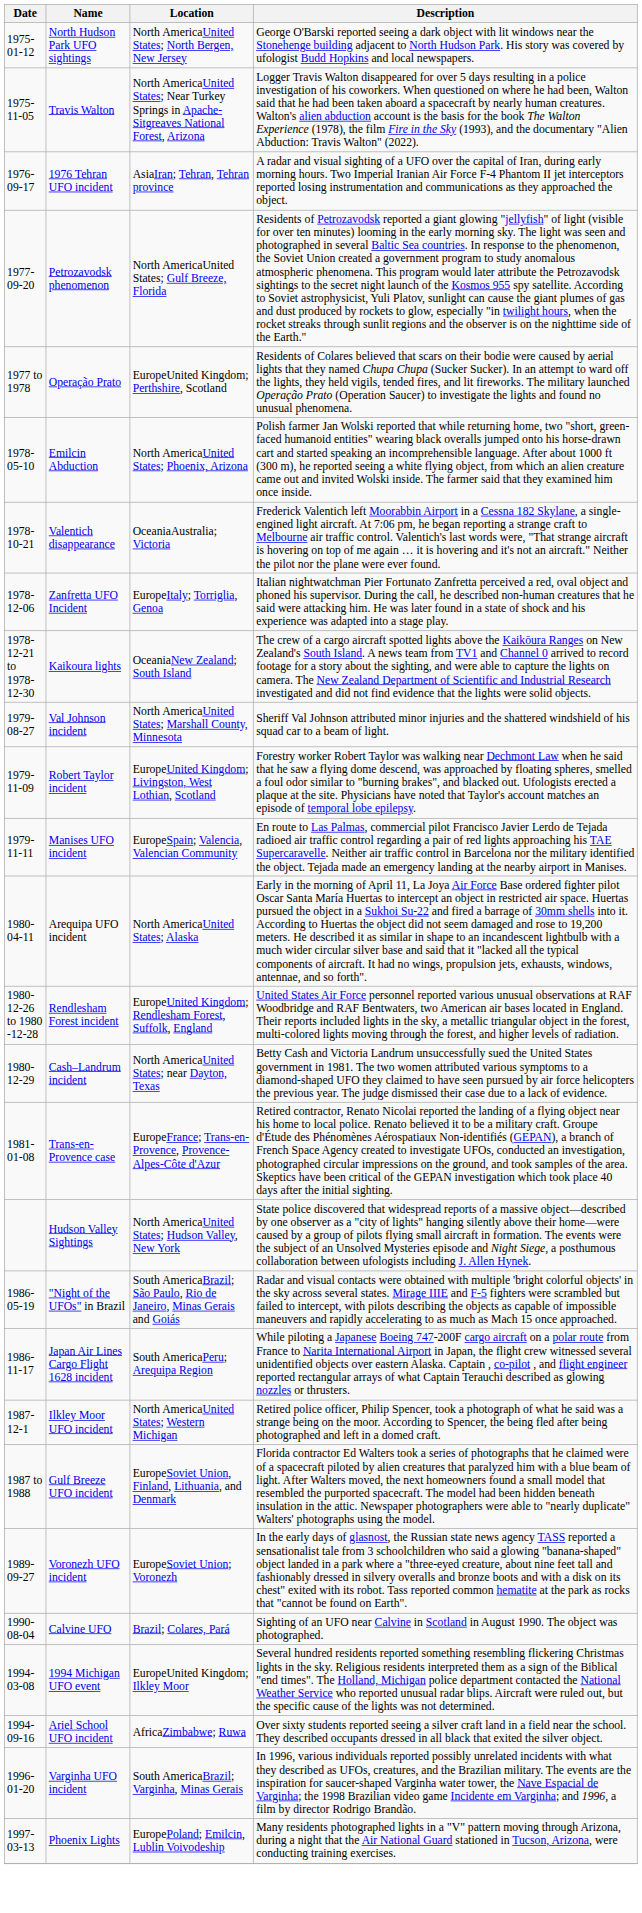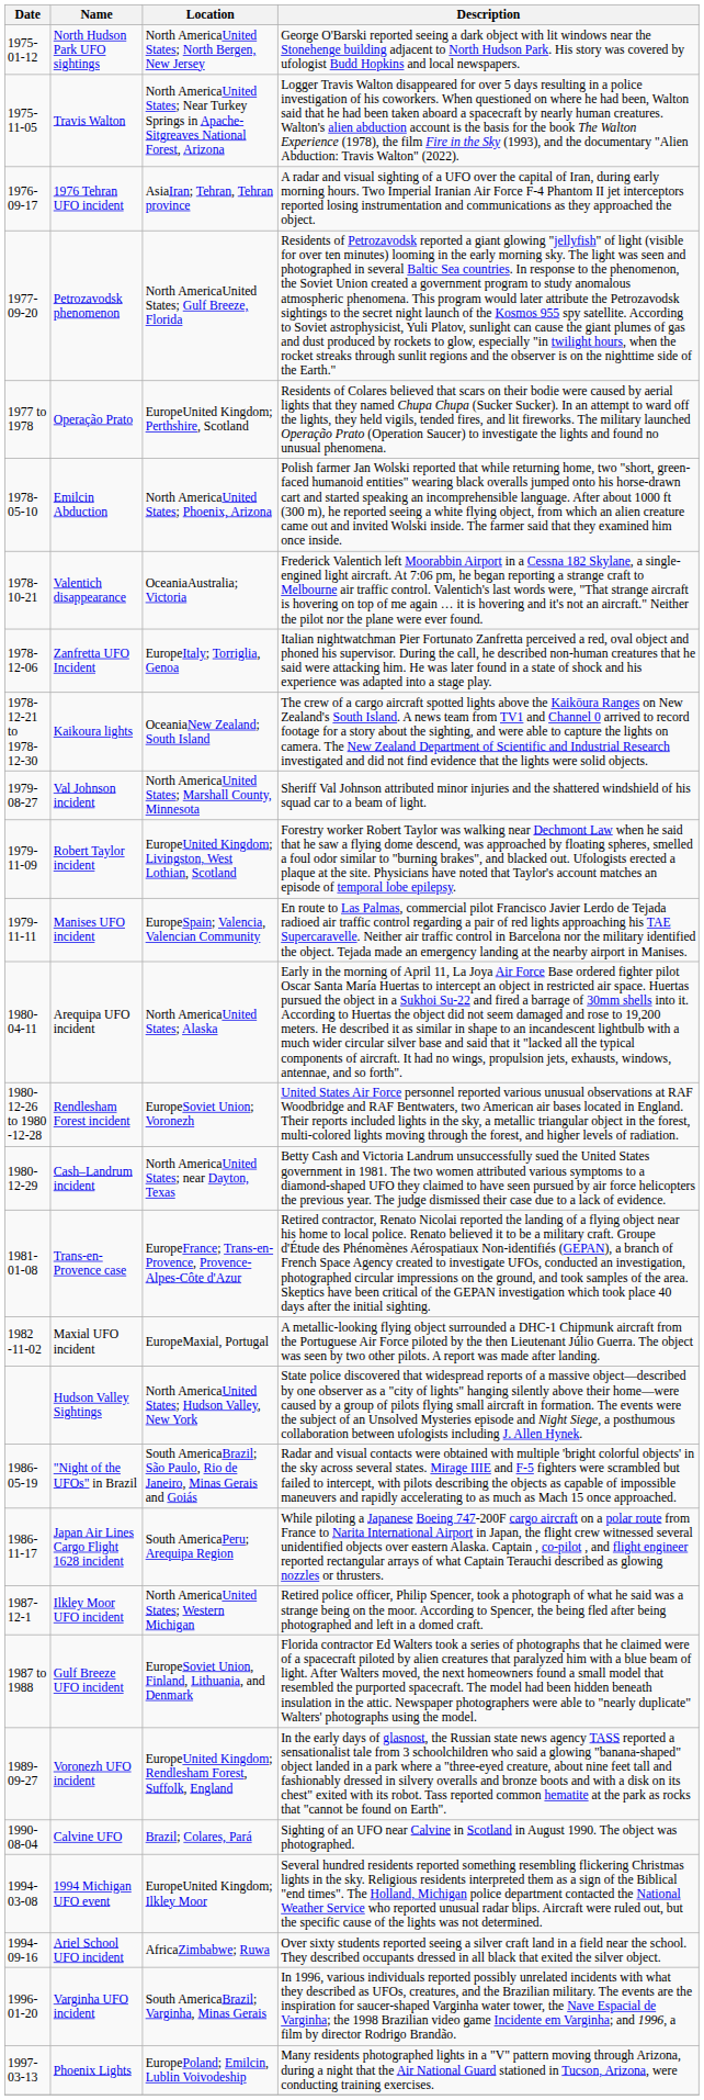Rendlesham Forest incident | Location: EuropeUnited Kingdom; Rendlesham Forest, Suffolk, England -> EuropeSoviet Union; Voronezh
+ row: 1982 -11-02 | Maxial UFO incident | EuropeMaxial, Portugal | A metallic-looking flying object surrounded a DHC-1 Chipmunk aircraft from the Portuguese Air Force piloted by the then Lieutenant Júlio Guerra. The object was seen by two other pilots. A report was made after landing.
Voronezh UFO incident | Location: EuropeSoviet Union; Voronezh -> EuropeUnited Kingdom; Rendlesham Forest, Suffolk, England
